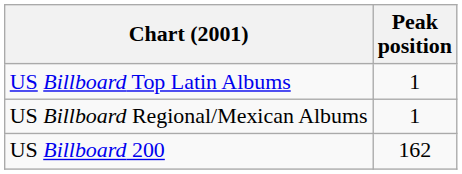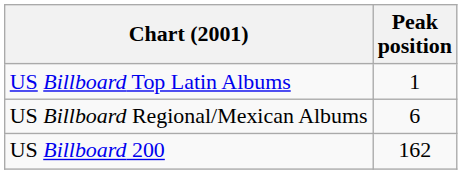US Billboard Regional/Mexican Albums | Peak position: 1 -> 6
